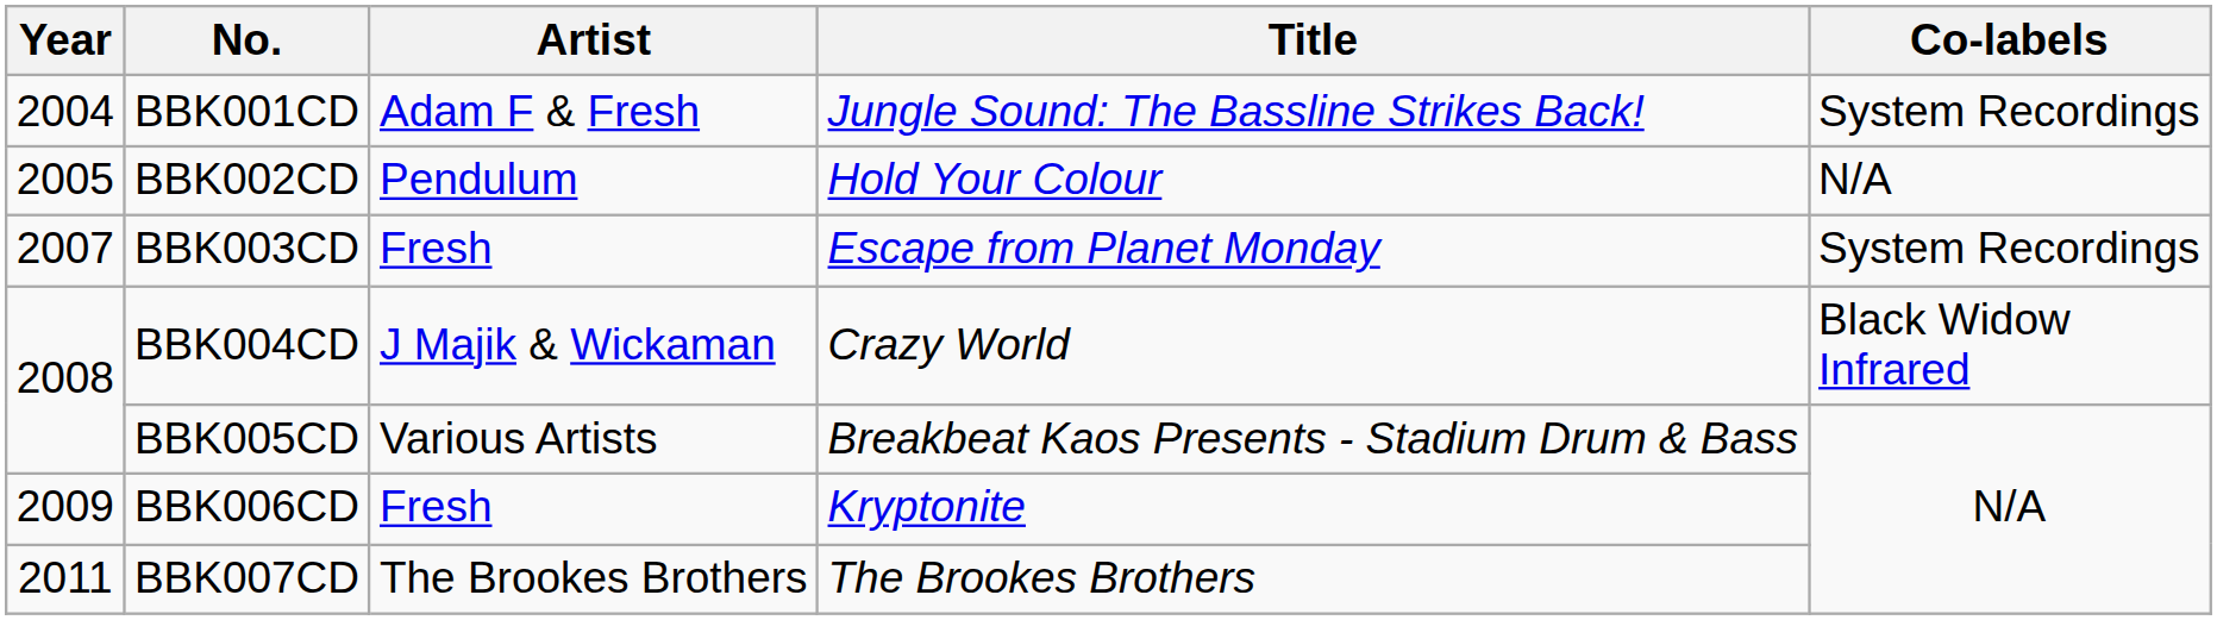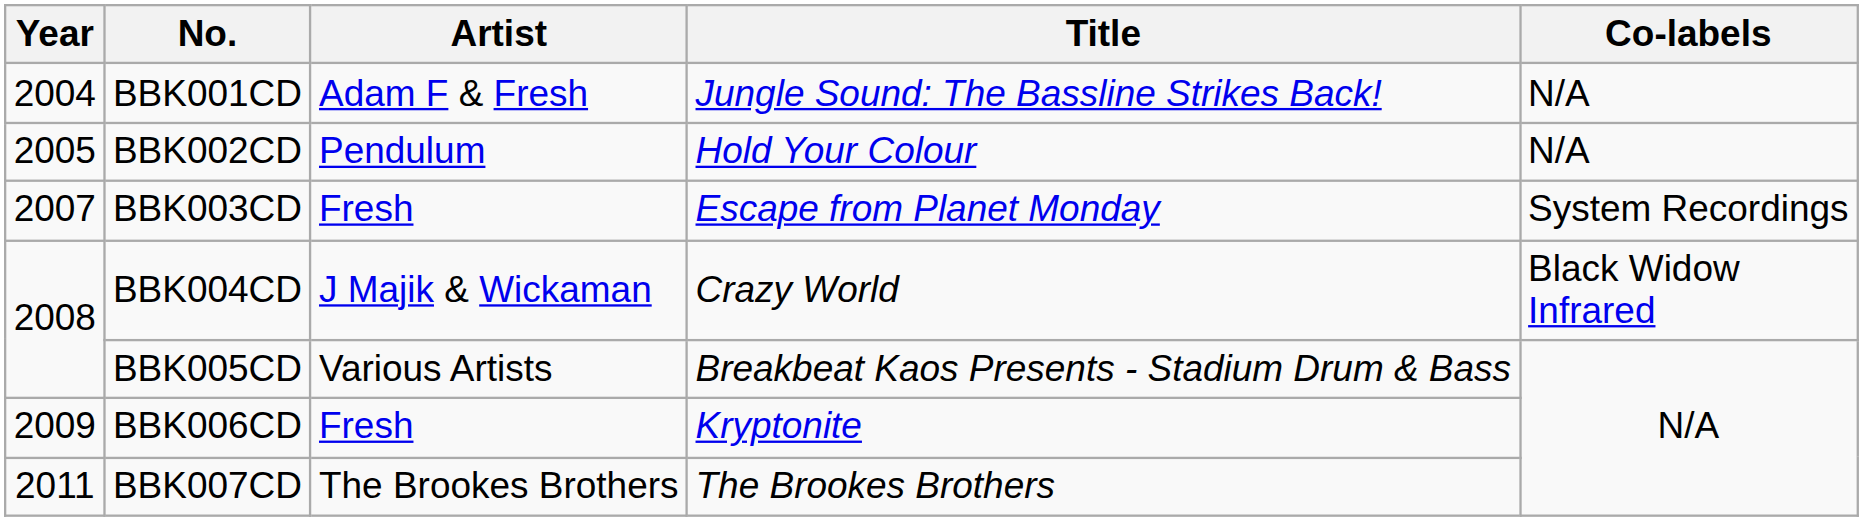BBK001CD | Co-labels: System Recordings -> N/A
